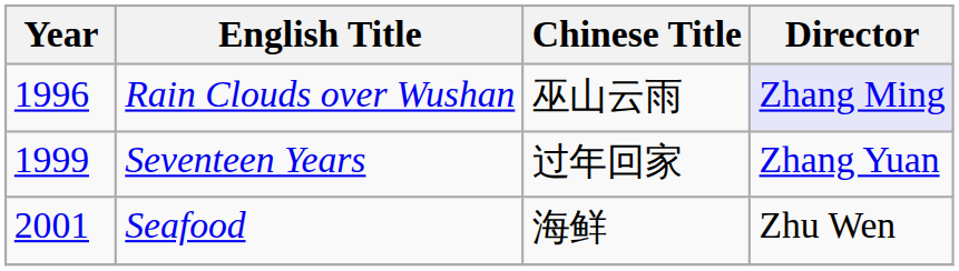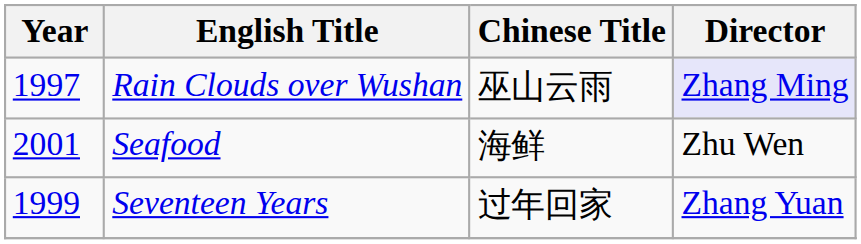Rain Clouds over Wushan | Year: 1996 -> 1997
rows swapped: Seventeen Years <-> Seafood
